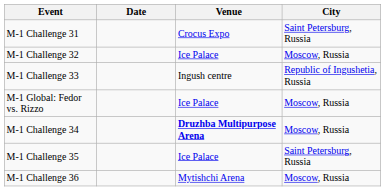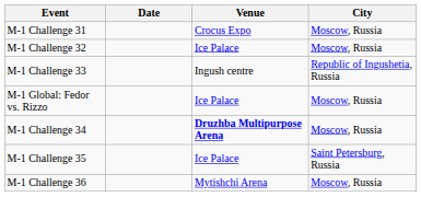M-1 Challenge 31 | City: Saint Petersburg, Russia -> Moscow, Russia
